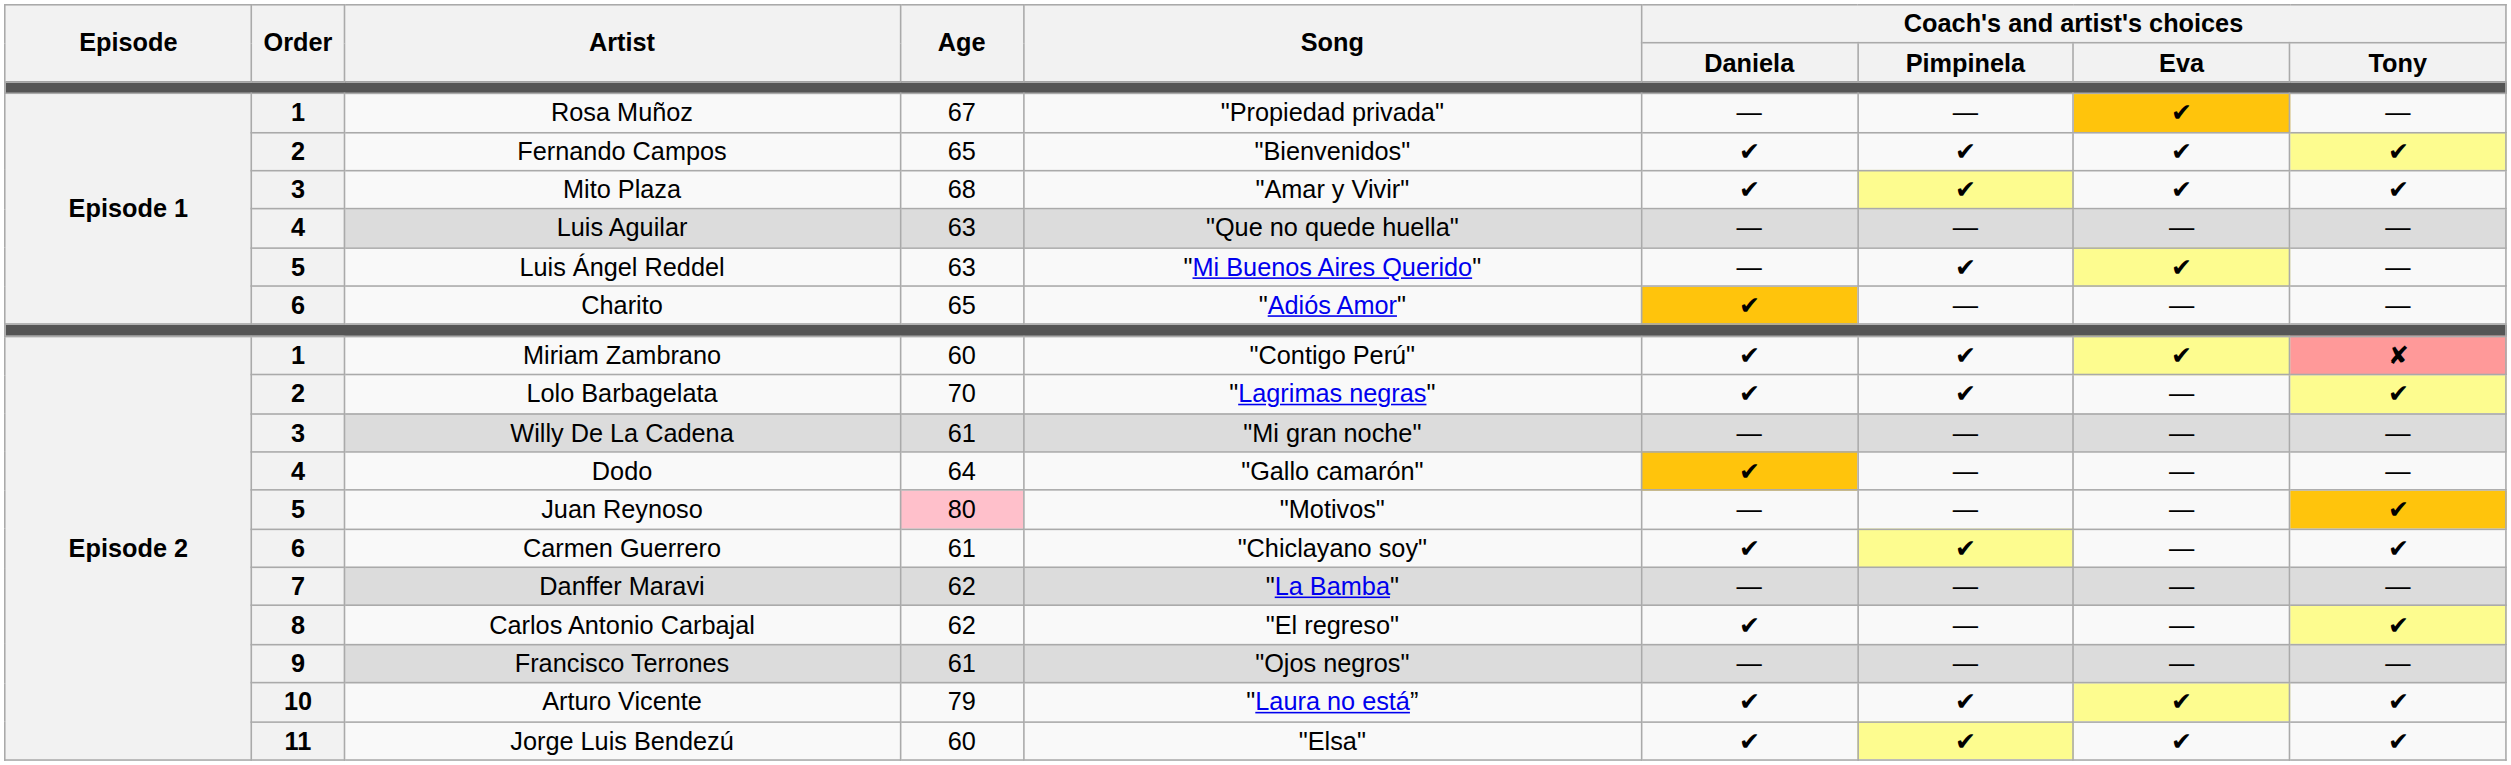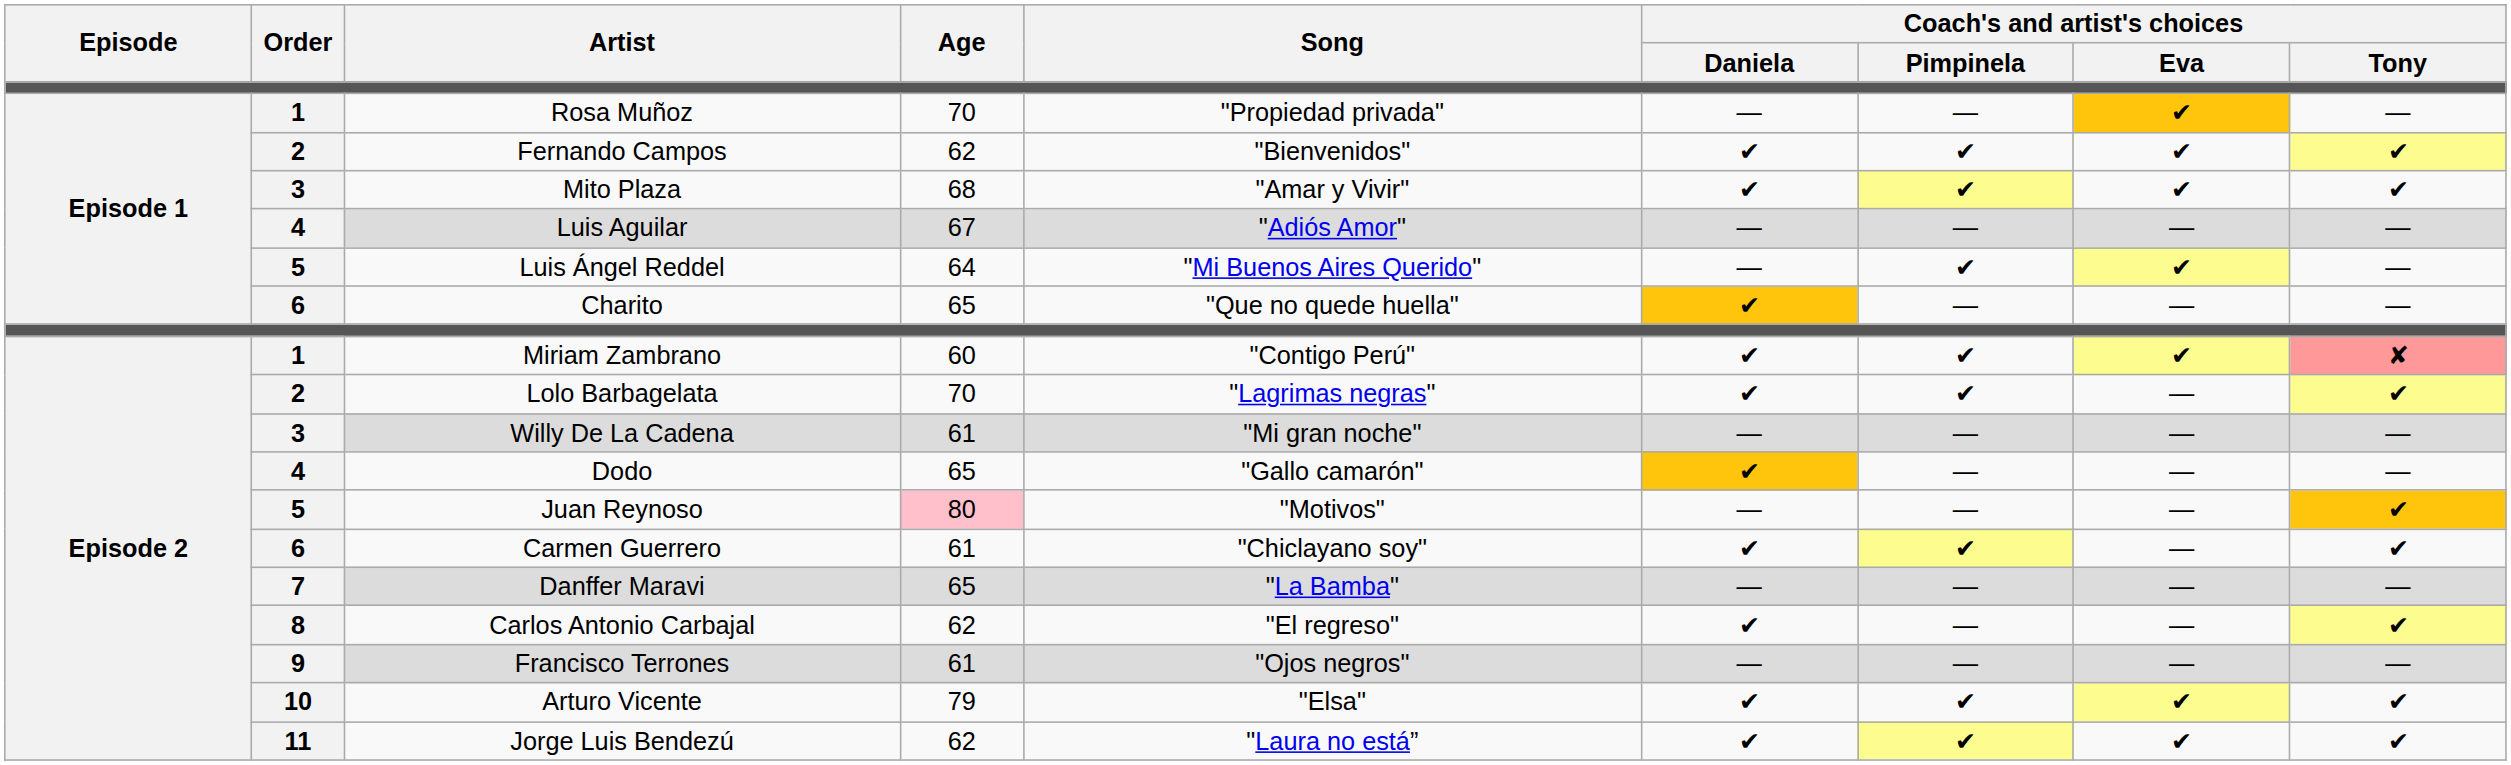Rosa Muñoz | Age: 67 -> 70
Fernando Campos | Age: 65 -> 62
Luis Aguilar | Age: 63 -> 67
Luis Aguilar | Song: "Que no quede huella" -> "Adiós Amor"
Luis Ángel Reddel | Age: 63 -> 64
Charito | Song: "Adiós Amor" -> "Que no quede huella"
Dodo | Age: 64 -> 65
Danffer Maravi | Age: 62 -> 65
Arturo Vicente | Song: "Laura no está” -> "Elsa"
Jorge Luis Bendezú | Age: 60 -> 62
Jorge Luis Bendezú | Song: "Elsa" -> "Laura no está”
